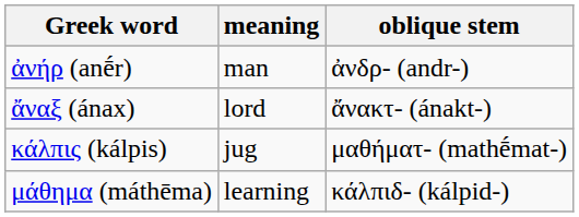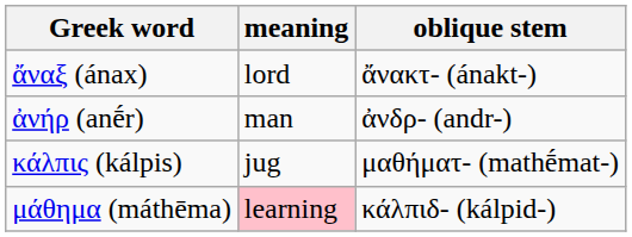rows swapped: ἄναξ (ánax) <-> ἀνήρ (anḗr)
μάθημα (máthēma) | meaning: no background -> pink background
